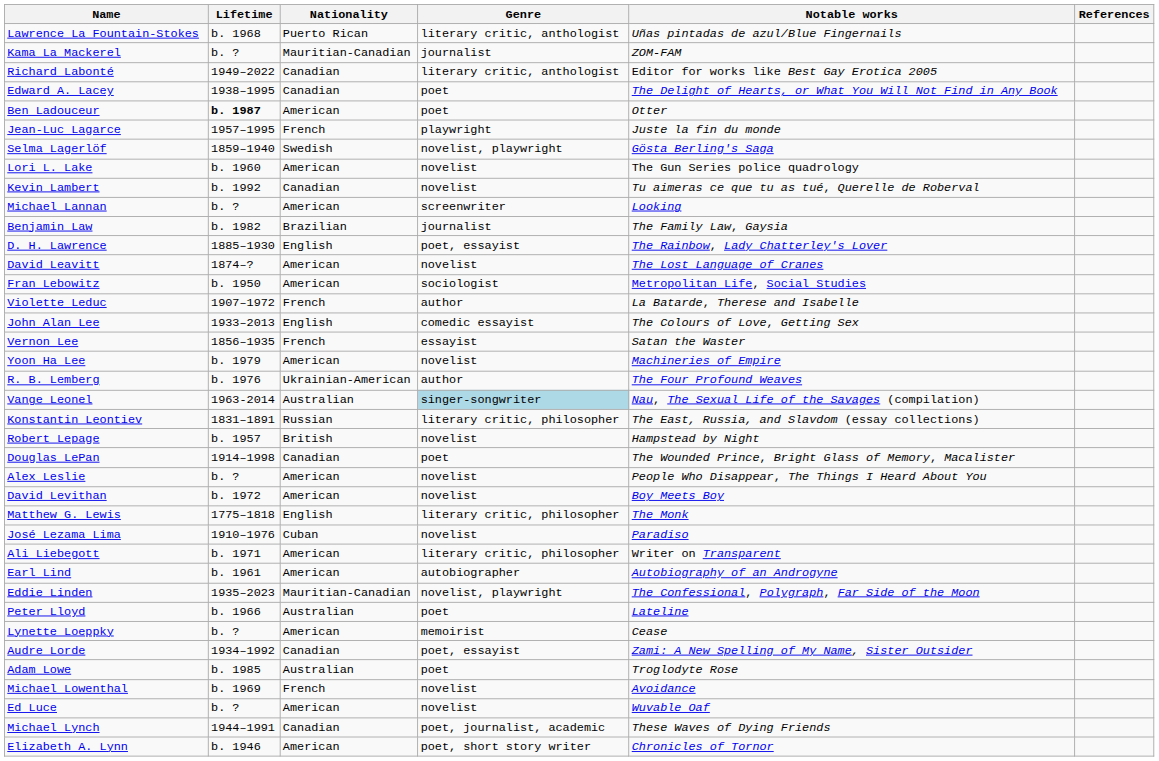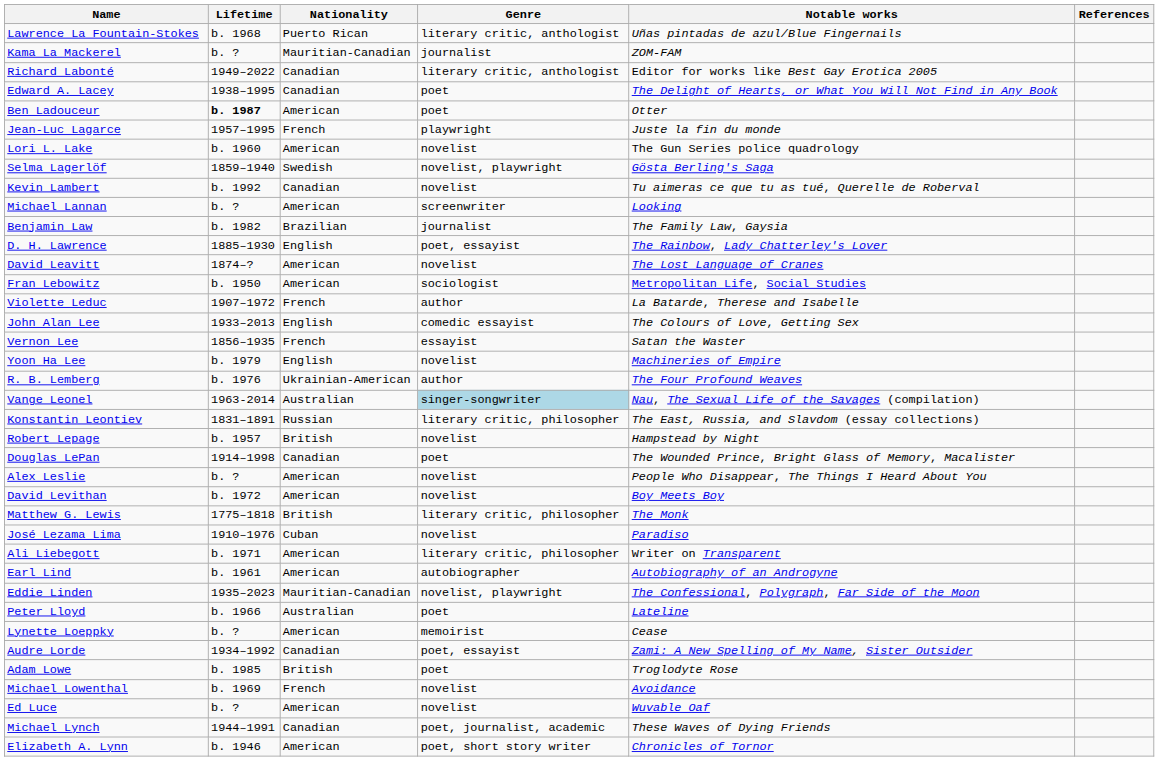rows swapped: Selma Lagerlöf <-> Lori L. Lake
Yoon Ha Lee | Nationality: American -> English
Matthew G. Lewis | Nationality: English -> British
Adam Lowe | Nationality: Australian -> British
